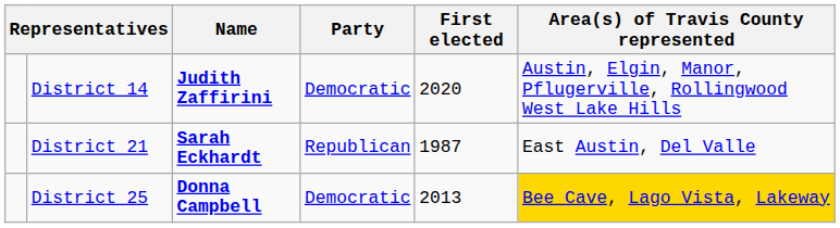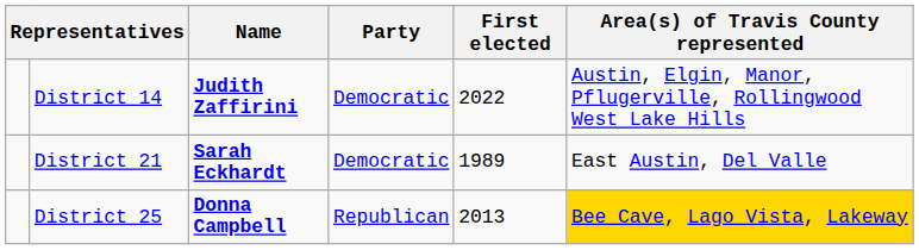District 14 | First elected: 2020 -> 2022
District 21 | Party: Republican -> Democratic
District 21 | First elected: 1987 -> 1989
District 25 | Party: Democratic -> Republican
